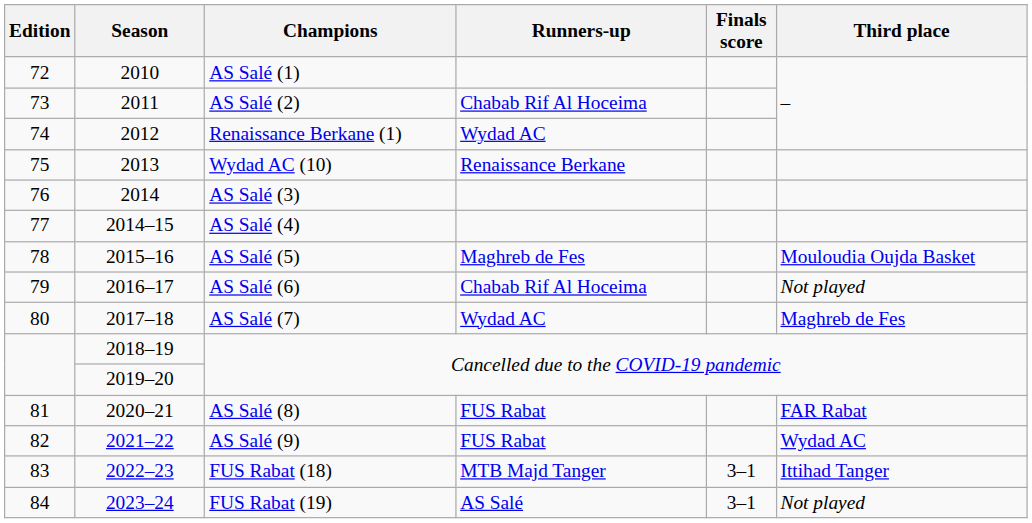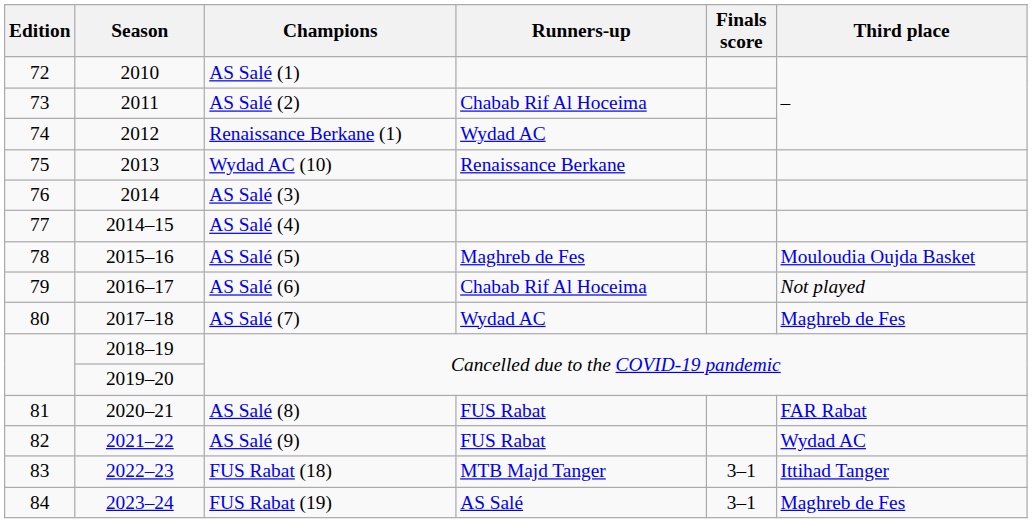FUS Rabat (19) | Third place: Not played -> Maghreb de Fes
